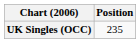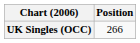UK Singles (OCC) | Position: 235 -> 266
